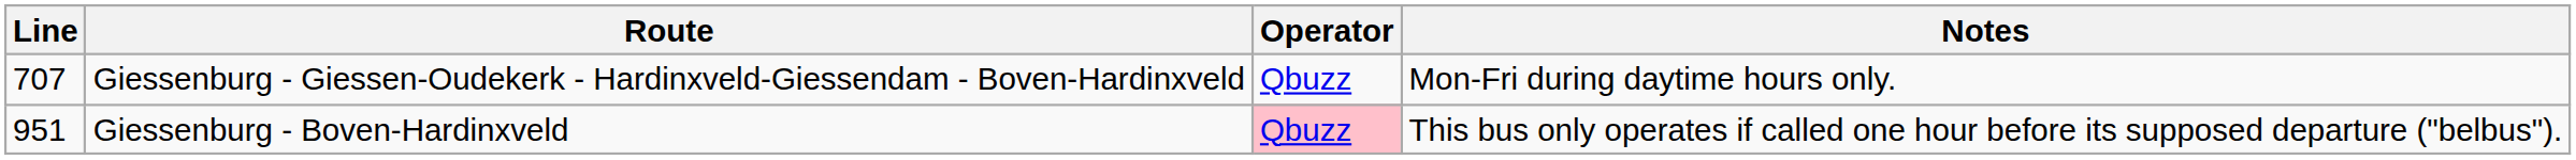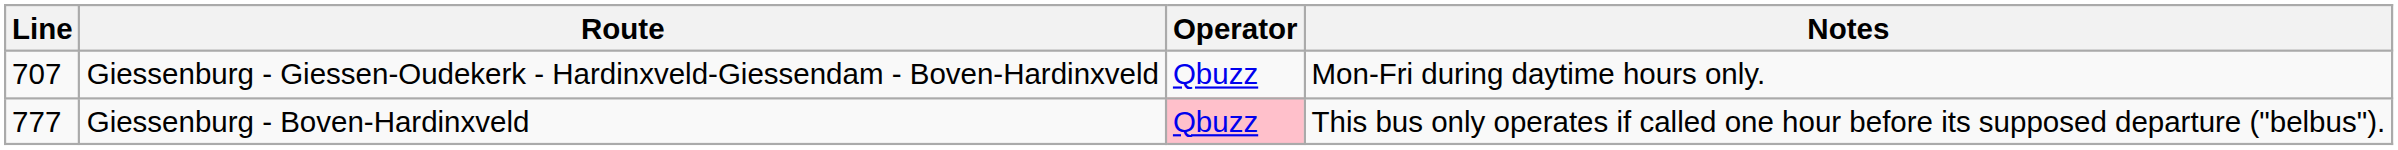Giessenburg - Boven-Hardinxveld | Line: 951 -> 777
